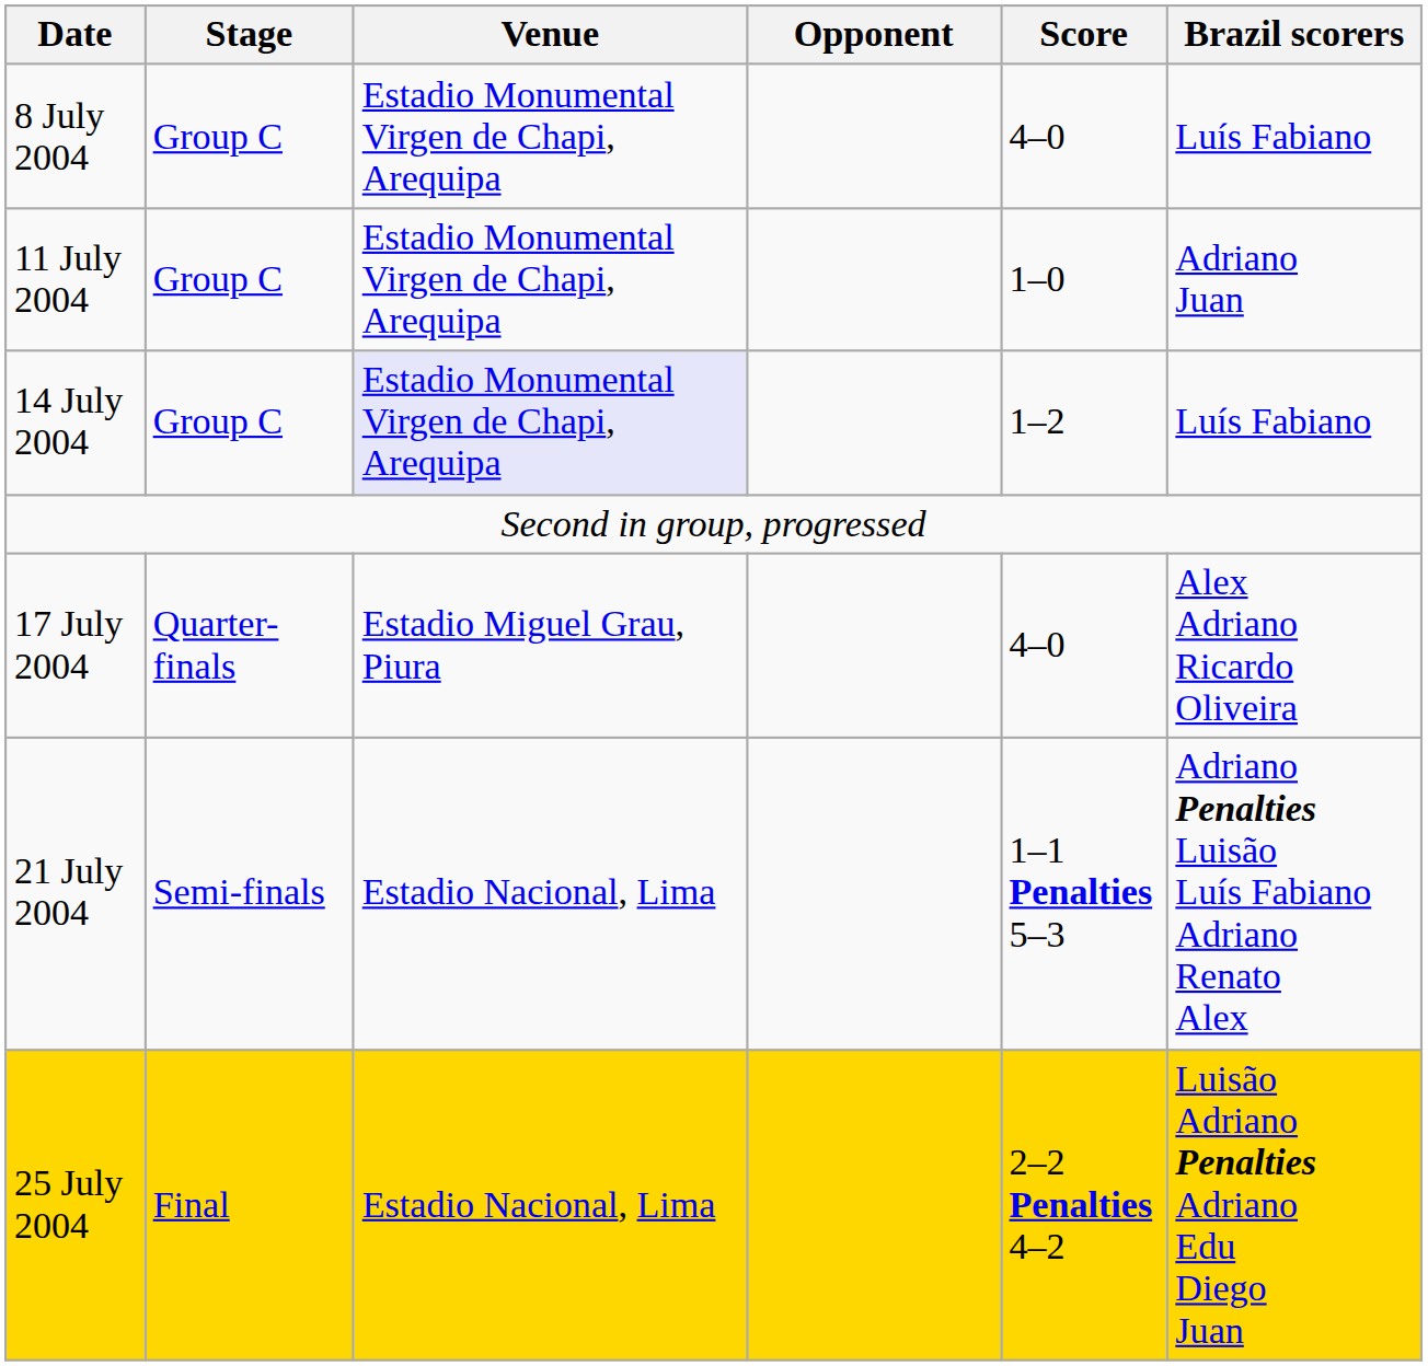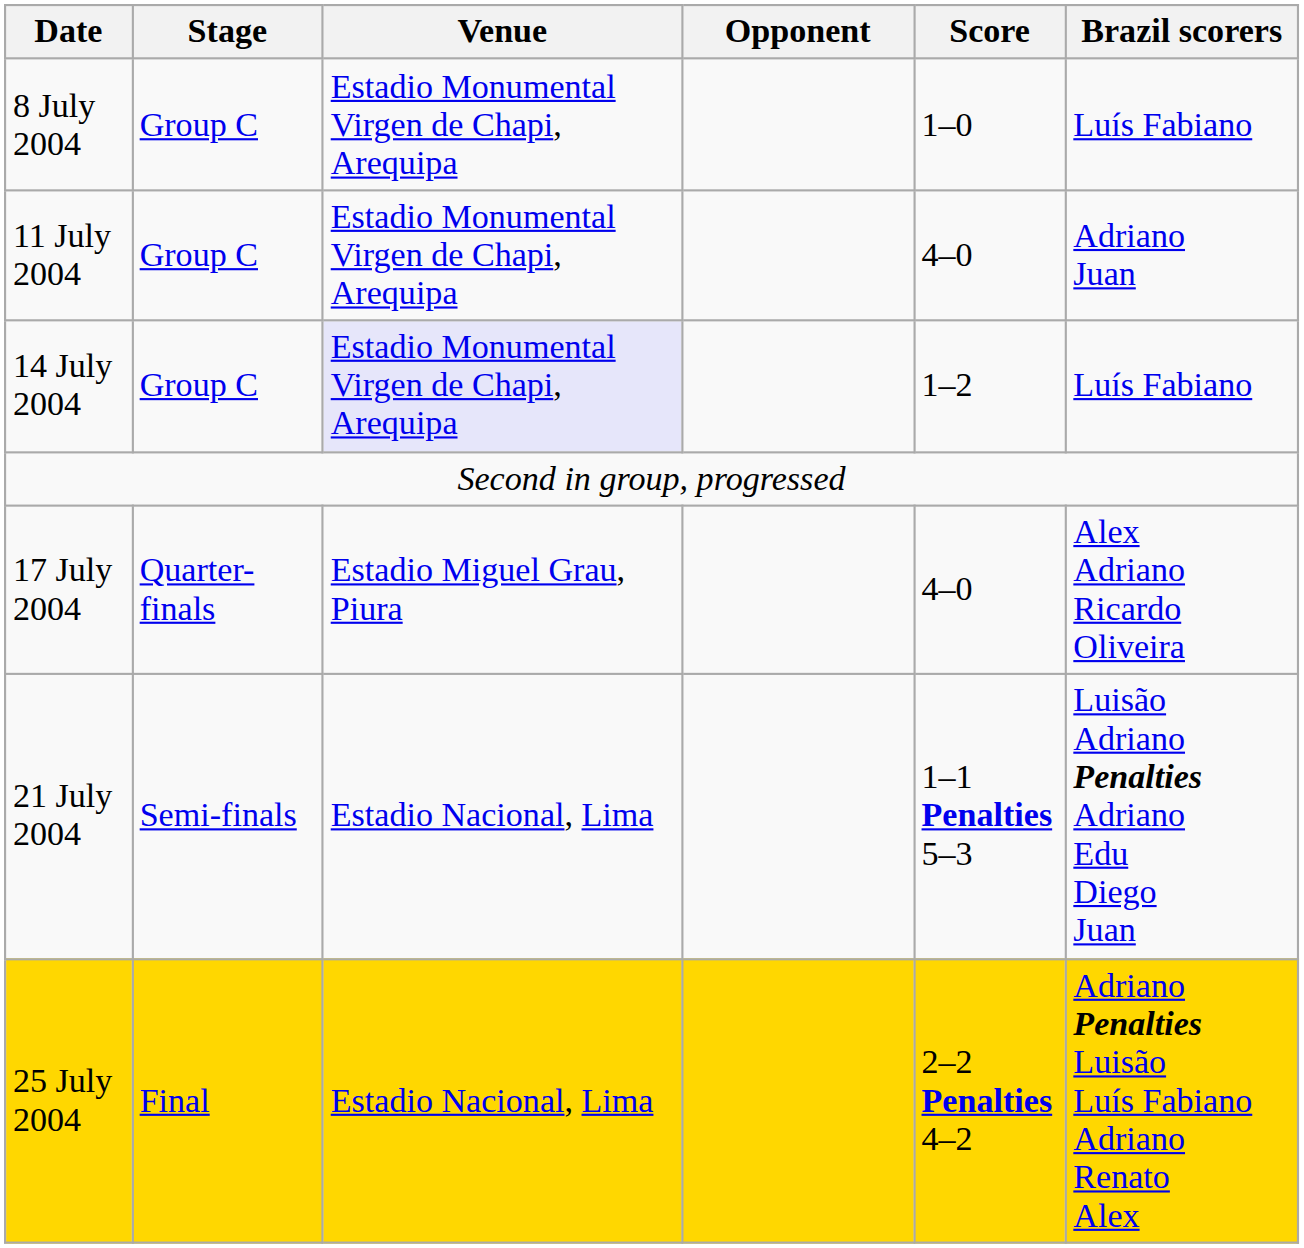8 July 2004 | Score: 4–0 -> 1–0
11 July 2004 | Score: 1–0 -> 4–0
21 July 2004 | Brazil scorers: Adriano Penalties Luisão Luís Fabiano Adriano Renato Alex -> Luisão Adriano Penalties Adriano Edu Diego Juan
25 July 2004 | Brazil scorers: Luisão Adriano Penalties Adriano Edu Diego Juan -> Adriano Penalties Luisão Luís Fabiano Adriano Renato Alex
